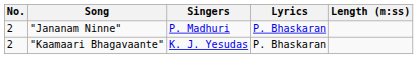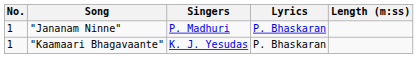"Jananam Ninne" | No.: 2 -> 1
"Kaamaari Bhagavaante" | No.: 2 -> 1
